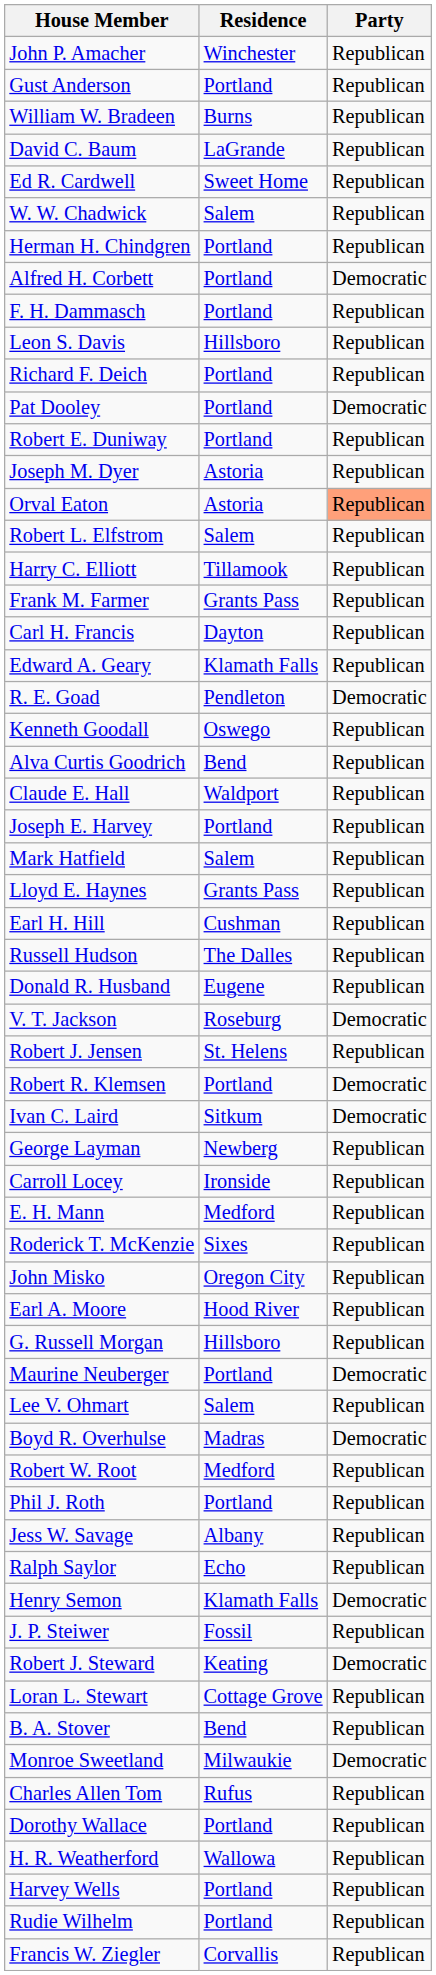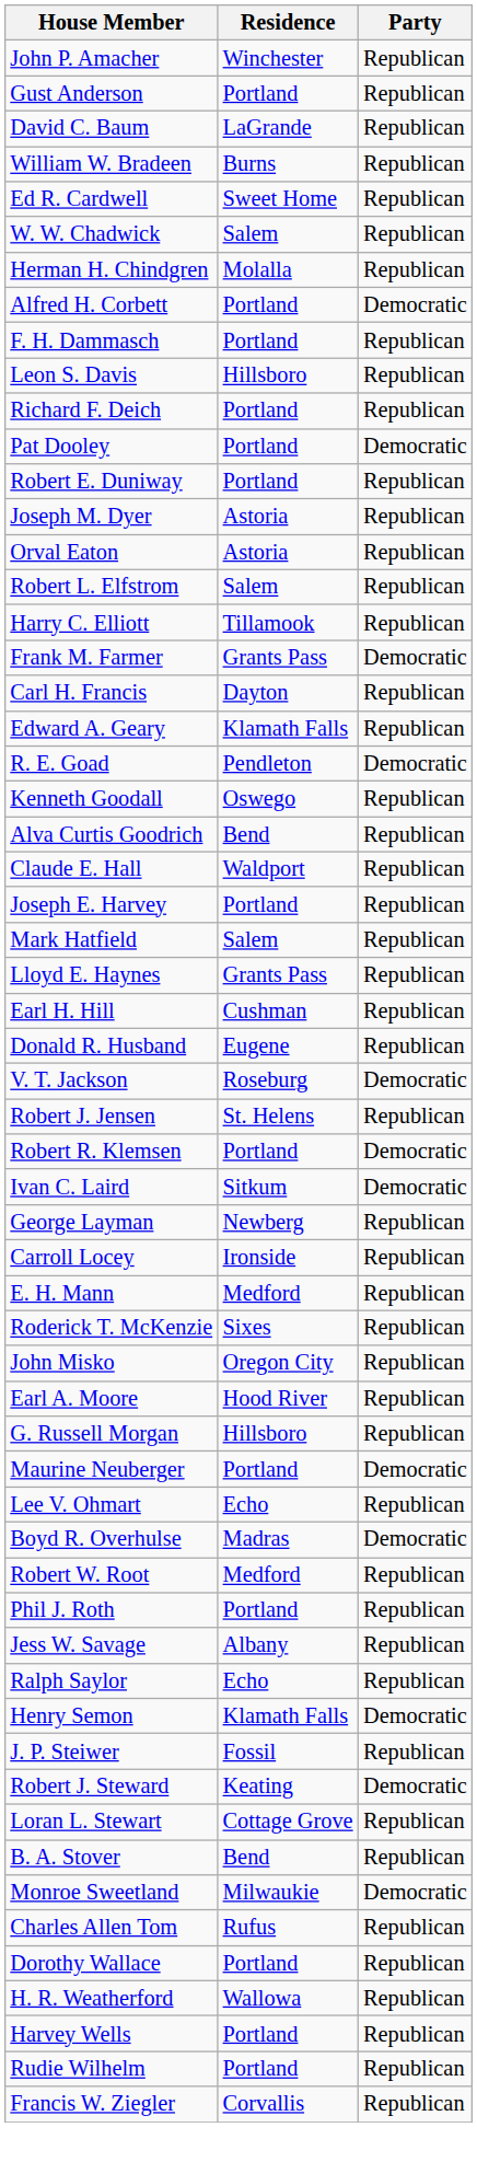rows swapped: David C. Baum <-> William W. Bradeen
Herman H. Chindgren | Residence: Portland -> Molalla
Orval Eaton | Party: lightsalmon background -> no background
Frank M. Farmer | Party: Republican -> Democratic
- row: Russell Hudson | The Dalles | Republican
Lee V. Ohmart | Residence: Salem -> Echo
